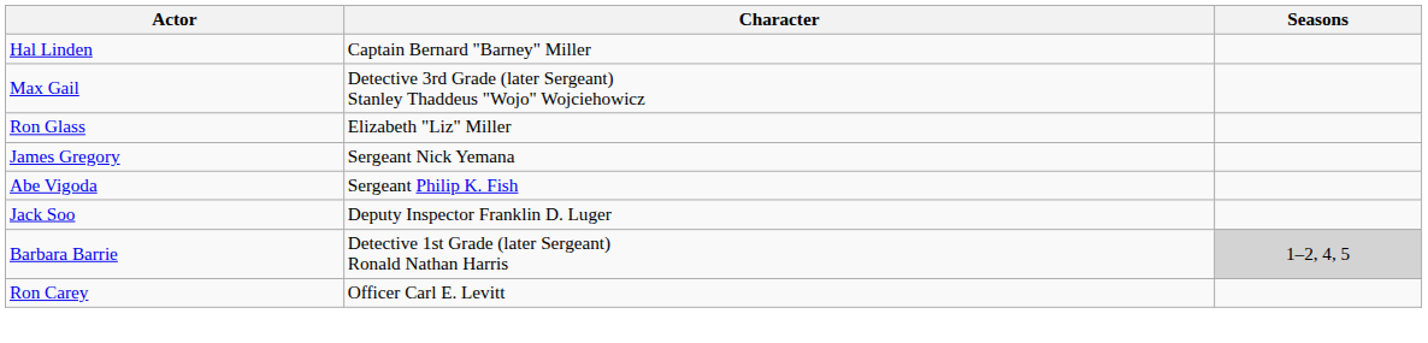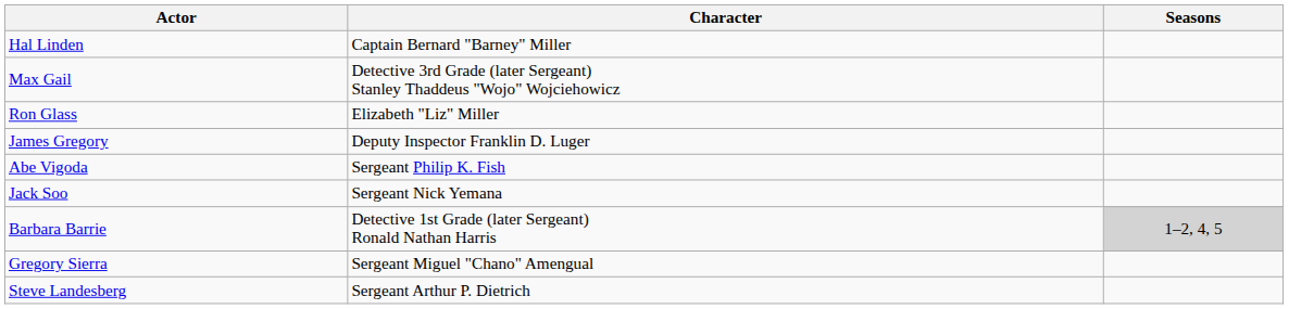James Gregory | Character: Sergeant Nick Yemana -> Deputy Inspector Franklin D. Luger
Jack Soo | Character: Deputy Inspector Franklin D. Luger -> Sergeant Nick Yemana
+ row: Gregory Sierra | Sergeant Miguel "Chano" Amengual
+ row: Steve Landesberg | Sergeant Arthur P. Dietrich
- row: Ron Carey | Officer Carl E. Levitt
